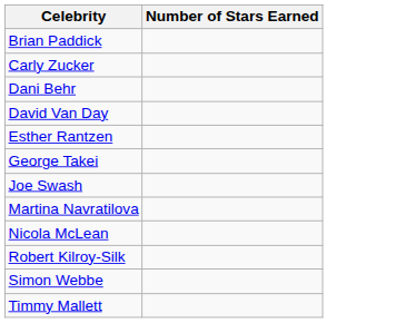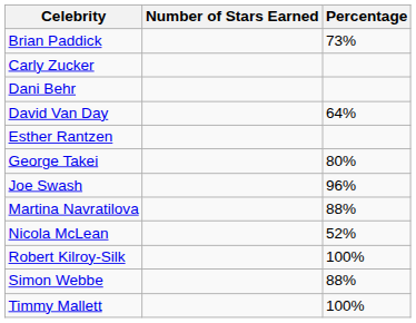+ column: Percentage | 73% | 64% | 80% | 96% | 88% | 52% | 100% | 88% | 100%
